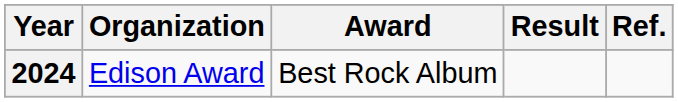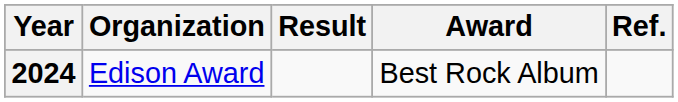columns swapped: Award <-> Result
